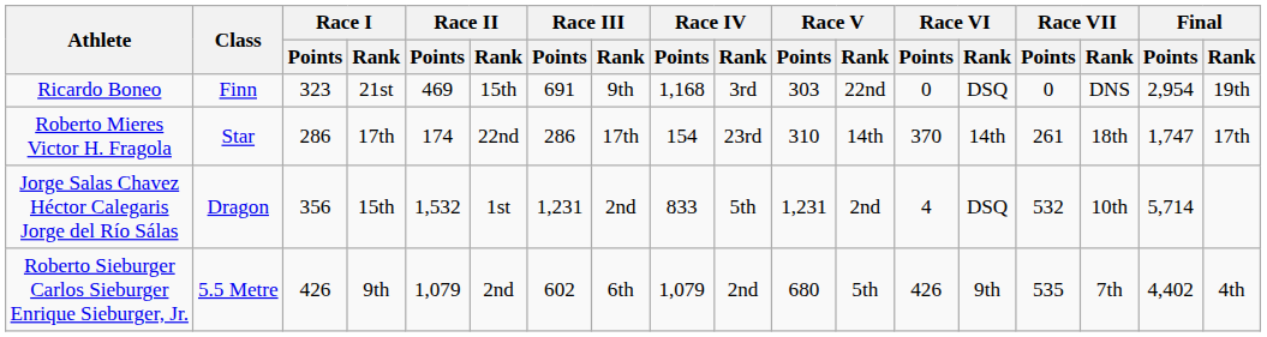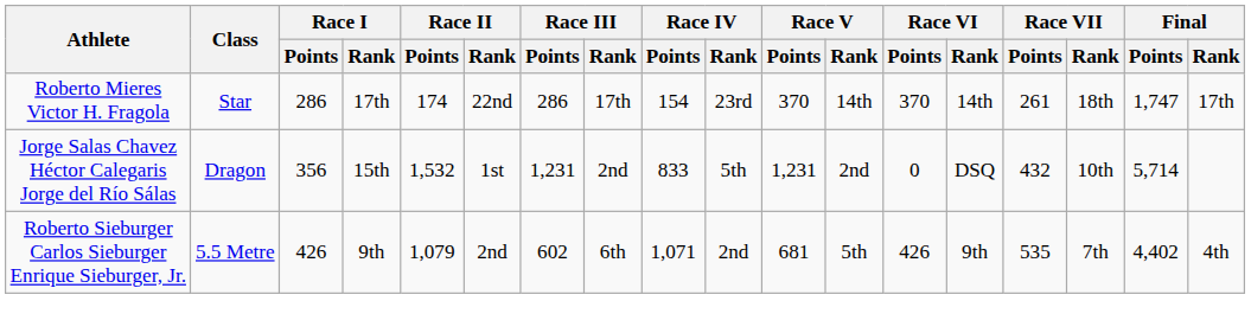- row: Ricardo Boneo | Finn | 323 | 21st | 469 | 15th | 691 | 9th | 1,168 | 3rd | 303 | 22nd | 0 | DSQ | 0 | DNS | 2,954 | 19th
Roberto Mieres Victor H. Fragola | Race V / Points: 310 -> 370
Jorge Salas Chavez Héctor Calegaris Jorge del Río Sálas | Race VI / Points: 4 -> 0
Jorge Salas Chavez Héctor Calegaris Jorge del Río Sálas | Race VII / Points: 532 -> 432
Roberto Sieburger Carlos Sieburger Enrique Sieburger, Jr. | Race IV / Points: 1,079 -> 1,071
Roberto Sieburger Carlos Sieburger Enrique Sieburger, Jr. | Race V / Points: 680 -> 681
